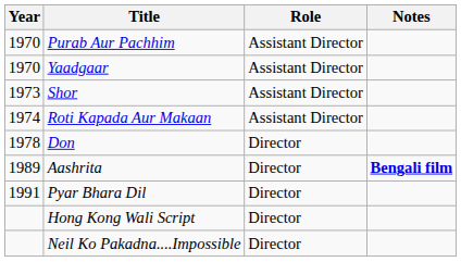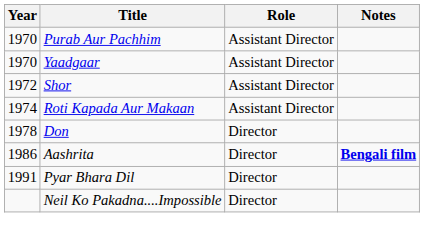Shor | Year: 1973 -> 1972
Aashrita | Year: 1989 -> 1986
- row: Hong Kong Wali Script | Director
